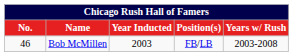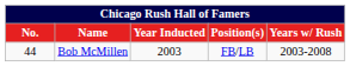Bob McMillen | No.: 46 -> 44
